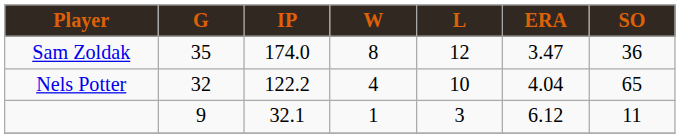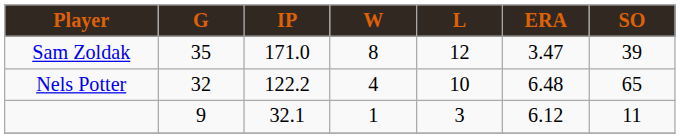Sam Zoldak | IP: 174.0 -> 171.0
Sam Zoldak | SO: 36 -> 39
Nels Potter | ERA: 4.04 -> 6.48
